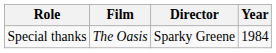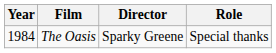columns swapped: Year <-> Role
